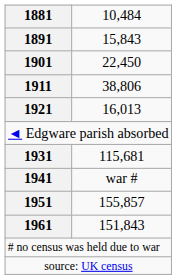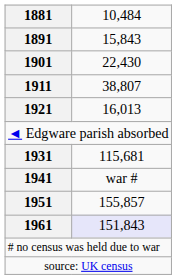1901 | column 2: 22,450 -> 22,430
1911 | column 2: 38,806 -> 38,807
1961 | column 2: no background -> lavender background
